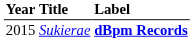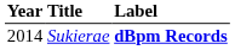Sukierae | Year: 2015 -> 2014
